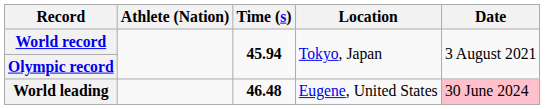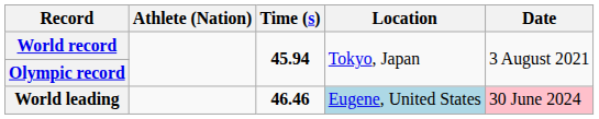World leading | Time (s): 46.48 -> 46.46
World leading | Location: no background -> lightblue background
